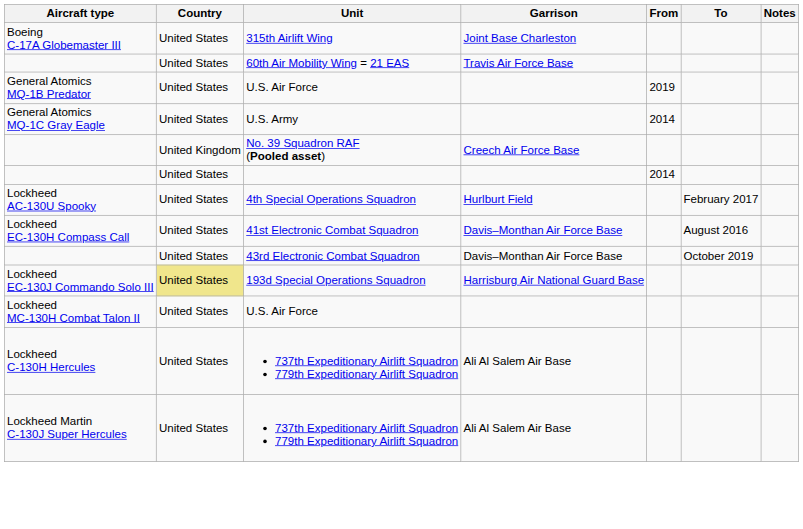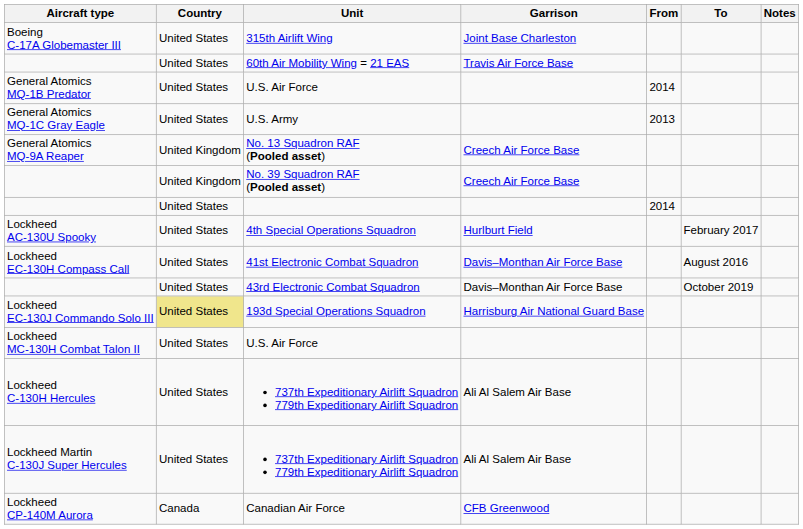General Atomics MQ-1B Predator / U.S. Air Force | From: 2019 -> 2014
U.S. Army | From: 2014 -> 2013
+ row: General Atomics MQ-9A Reaper | United Kingdom | No. 13 Squadron RAF (Pooled asset) | Creech Air Force Base
+ row: Lockheed CP-140M Aurora | Canada | Canadian Air Force | CFB Greenwood
